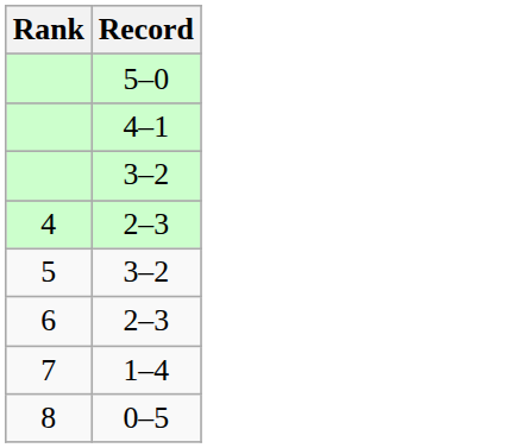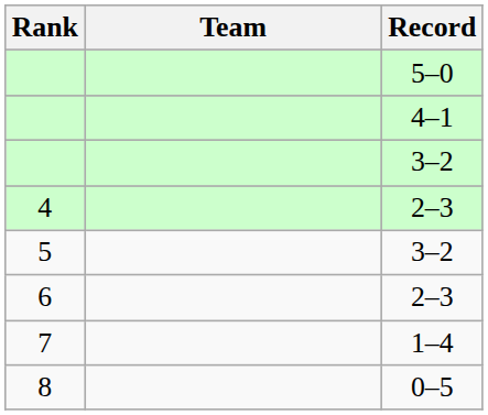+ column: Team
